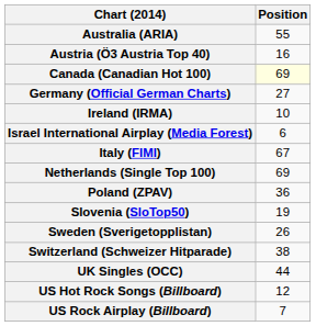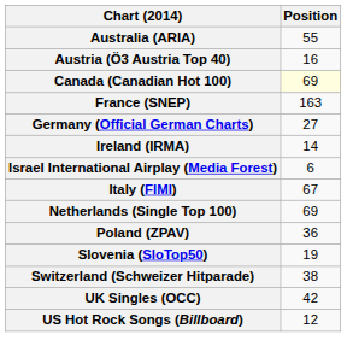+ row: France (SNEP) | 163
Ireland (IRMA) | Position: 10 -> 14
- row: Sweden (Sverigetopplistan) | 26
UK Singles (OCC) | Position: 44 -> 42
- row: US Rock Airplay (Billboard) | 7
